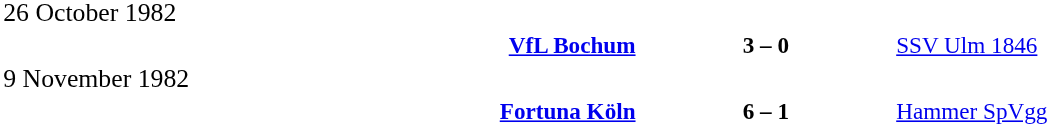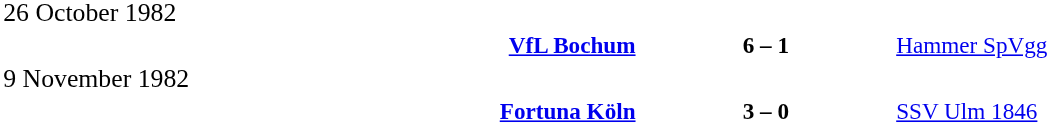VfL Bochum | column 2: 3 – 0 -> 6 – 1
VfL Bochum | column 3: SSV Ulm 1846 -> Hammer SpVgg
Fortuna Köln | column 2: 6 – 1 -> 3 – 0
Fortuna Köln | column 3: Hammer SpVgg -> SSV Ulm 1846
